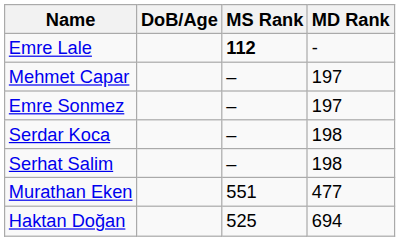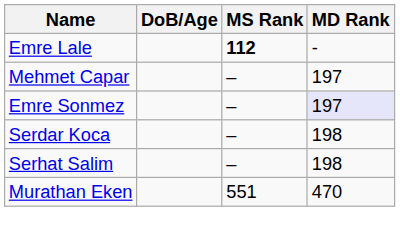Emre Sonmez | MD Rank: no background -> lavender background
Murathan Eken | MD Rank: 477 -> 470
- row: Haktan Doğan | 525 | 694
